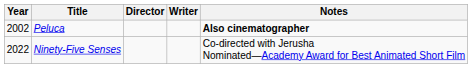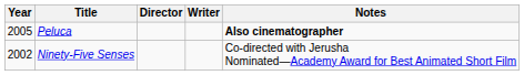Peluca | Year: 2002 -> 2005
Ninety-Five Senses | Year: 2022 -> 2002
